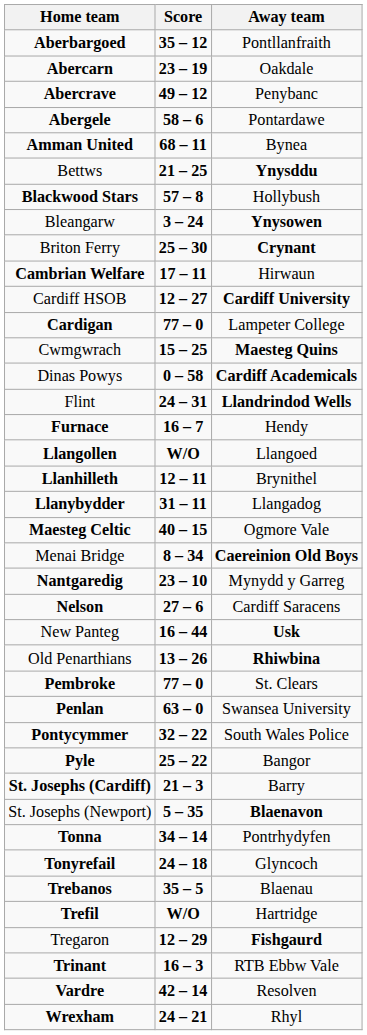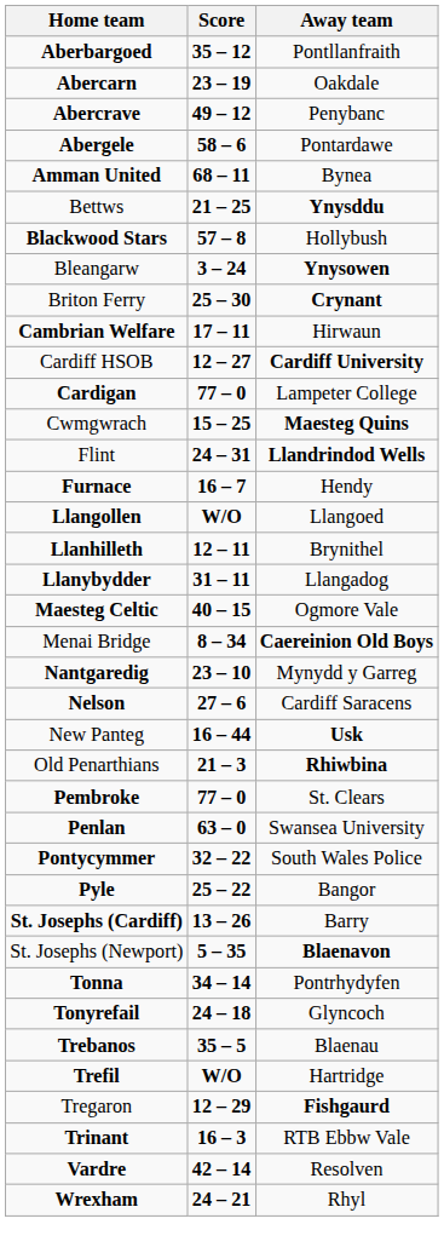- row: Dinas Powys | 0 – 58 | Cardiff Academicals
Old Penarthians | Score: 13 – 26 -> 21 – 3
St. Josephs (Cardiff) | Score: 21 – 3 -> 13 – 26
